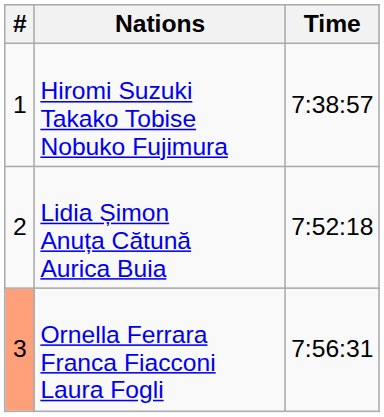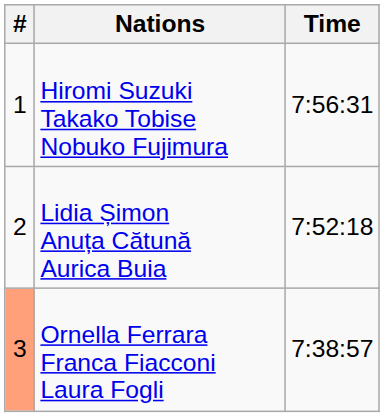Hiromi Suzuki Takako Tobise Nobuko Fujimura | Time: 7:38:57 -> 7:56:31
Ornella Ferrara Franca Fiacconi Laura Fogli | Time: 7:56:31 -> 7:38:57
